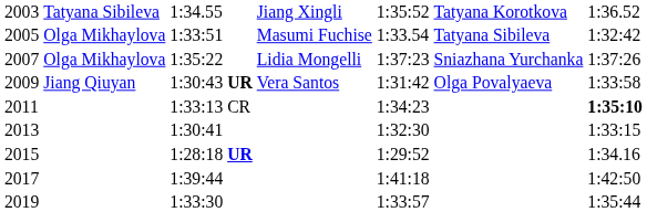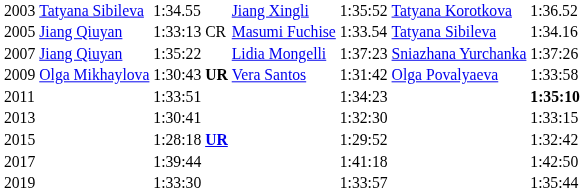2005 | column 2: Olga Mikhaylova -> Jiang Qiuyan
2005 | column 3: 1:33:51 -> 1:33:13 CR
2005 | column 7: 1:32:42 -> 1:34.16
2007 | column 2: Olga Mikhaylova -> Jiang Qiuyan
2009 | column 2: Jiang Qiuyan -> Olga Mikhaylova
2011 | column 3: 1:33:13 CR -> 1:33:51
2015 | column 7: 1:34.16 -> 1:32:42
